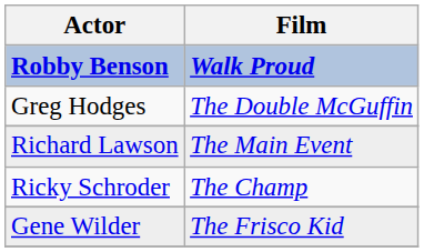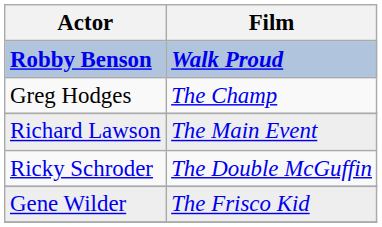Greg Hodges | Film: The Double McGuffin -> The Champ
Ricky Schroder | Film: The Champ -> The Double McGuffin
